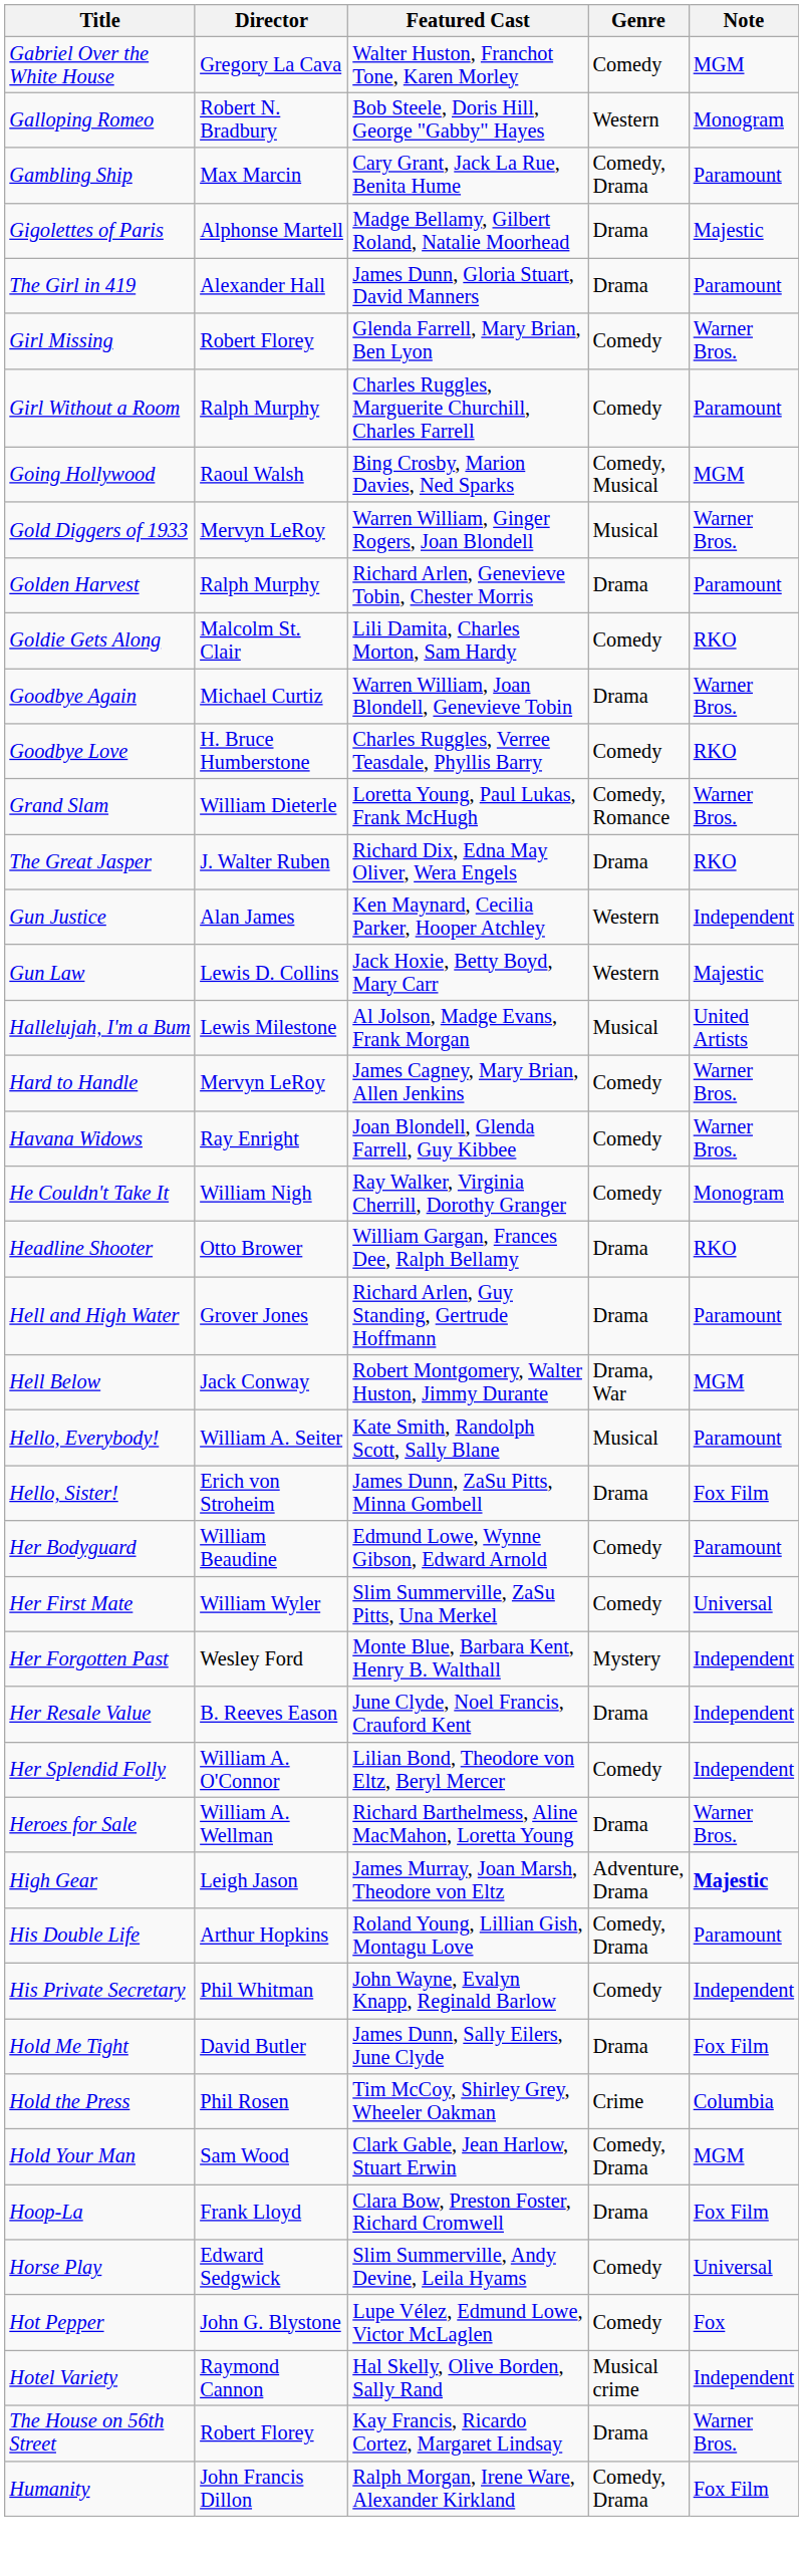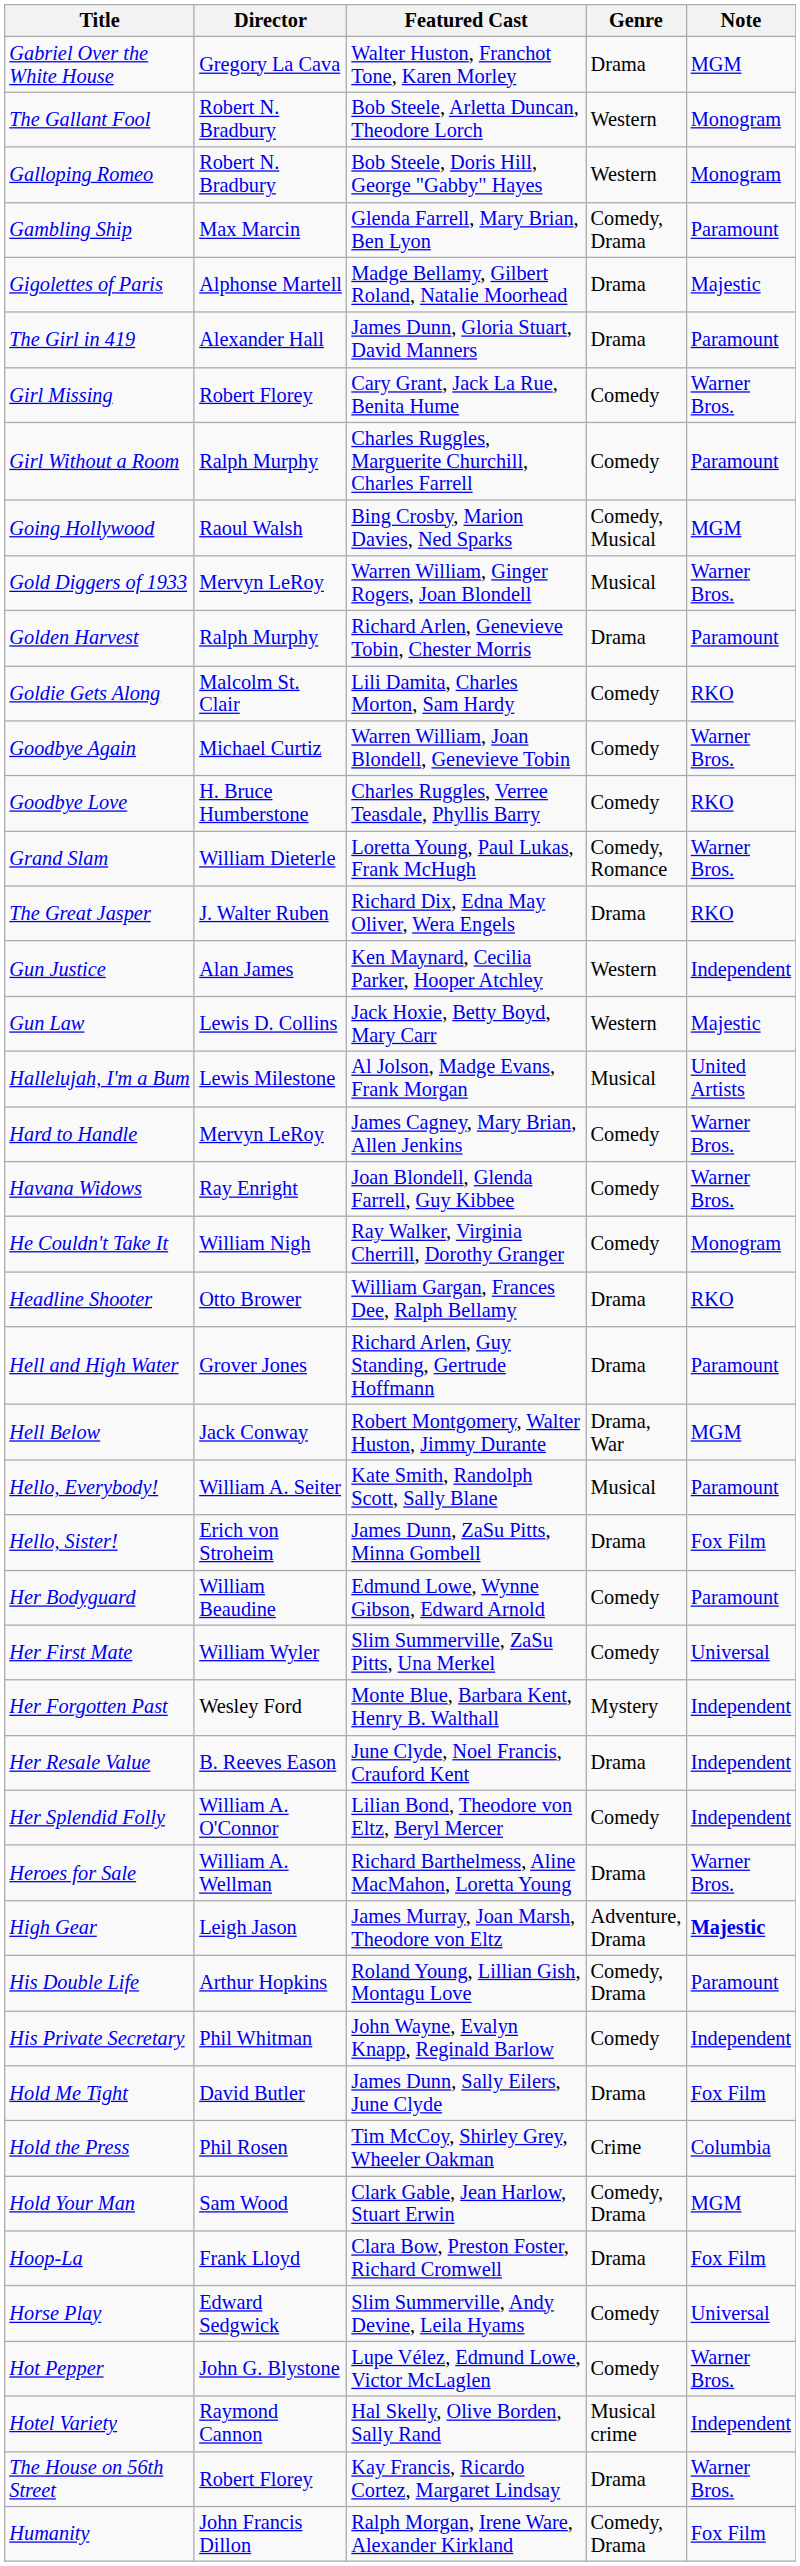Gabriel Over the White House | Genre: Comedy -> Drama
+ row: The Gallant Fool | Robert N. Bradbury | Bob Steele, Arletta Duncan, Theodore Lorch | Western | Monogram
Gambling Ship | Featured Cast: Cary Grant, Jack La Rue, Benita Hume -> Glenda Farrell, Mary Brian, Ben Lyon
Girl Missing | Featured Cast: Glenda Farrell, Mary Brian, Ben Lyon -> Cary Grant, Jack La Rue, Benita Hume
Goodbye Again | Genre: Drama -> Comedy
Hot Pepper | Note: Fox -> Warner Bros.
